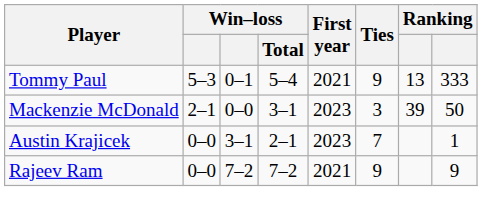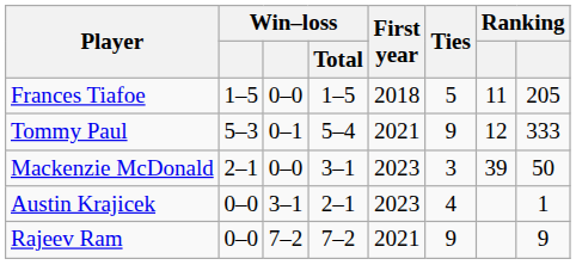+ row: Frances Tiafoe | 1–5 | 0–0 | 1–5 | 2018 | 5 | 11 | 205
Tommy Paul | column 7: 13 -> 12
Austin Krajicek | Ties: 7 -> 4
